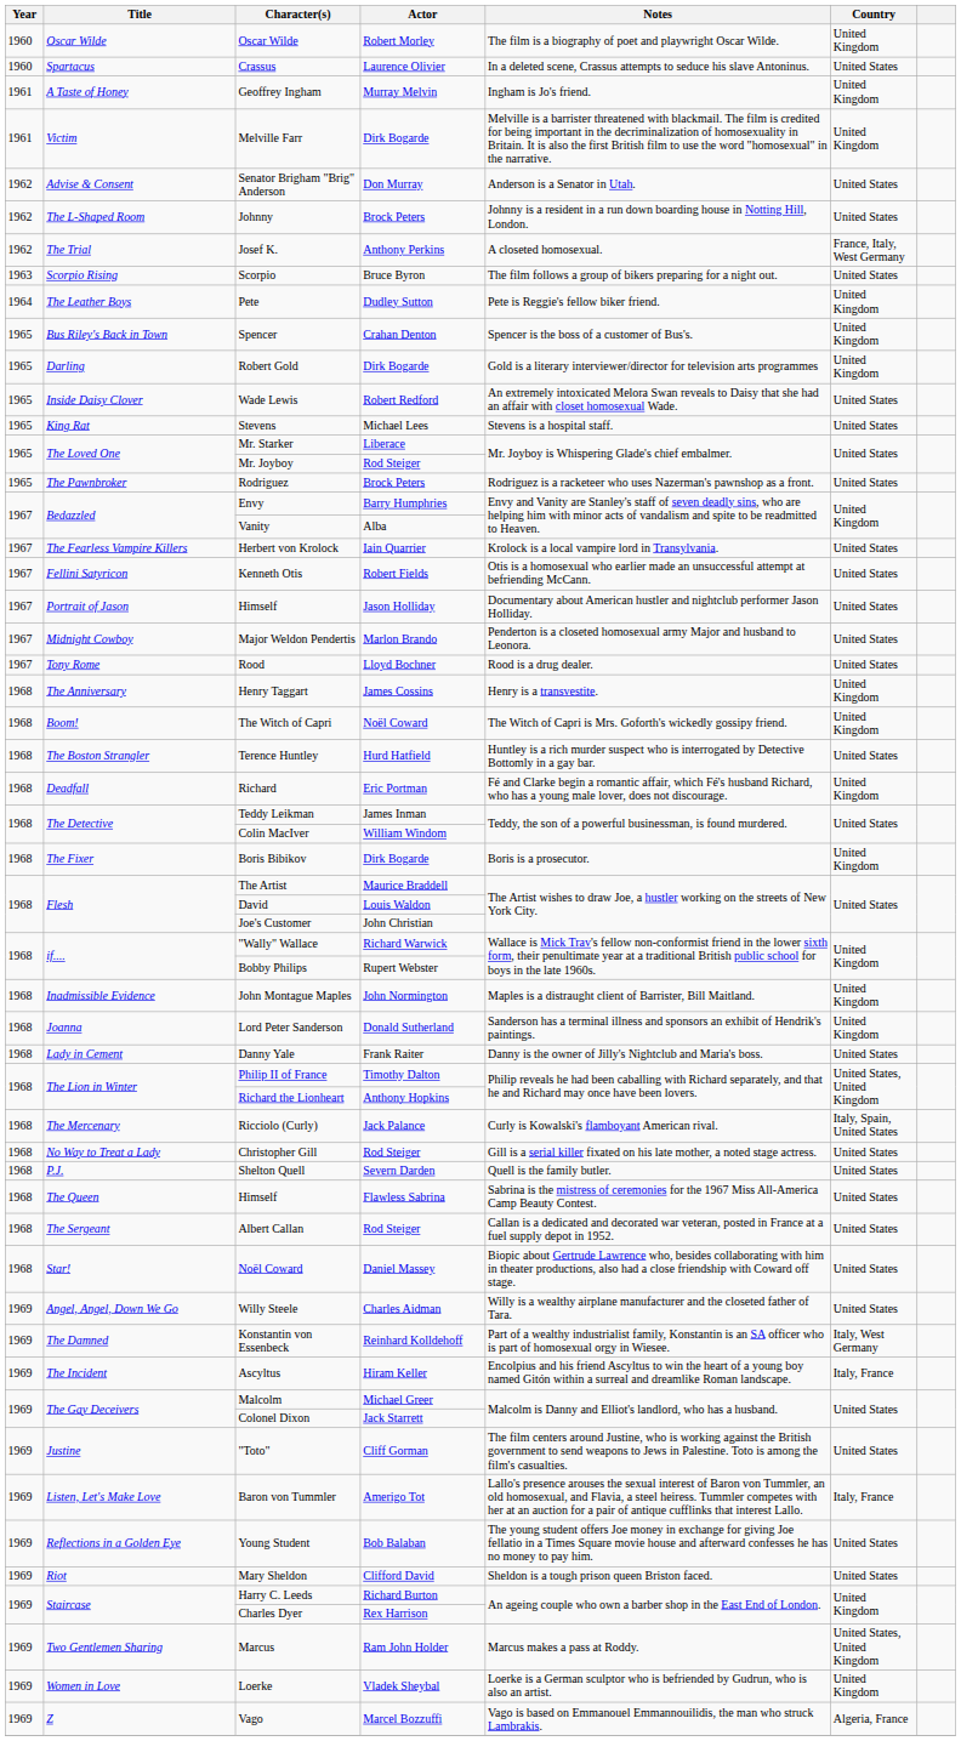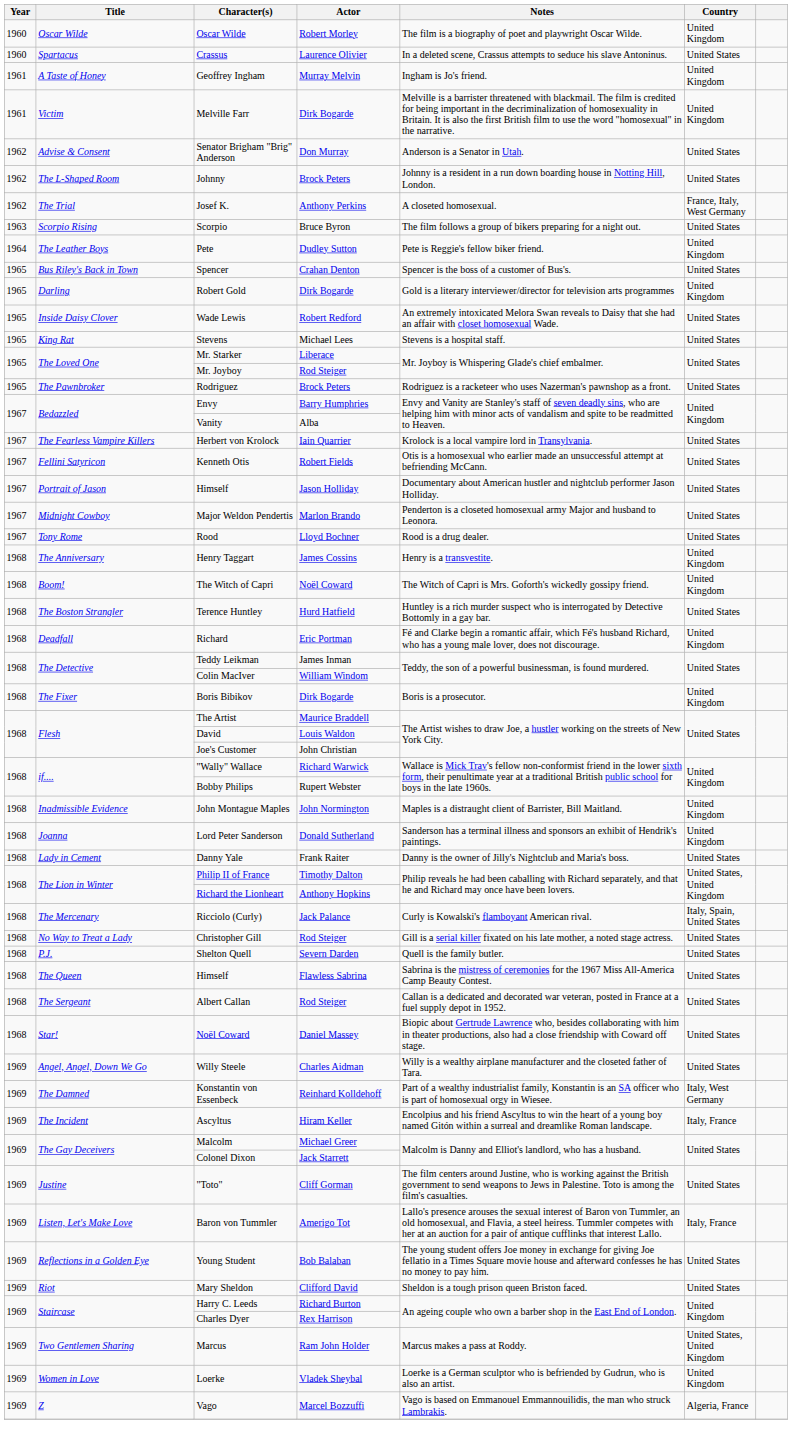Spencer | Country: United Kingdom -> United States
